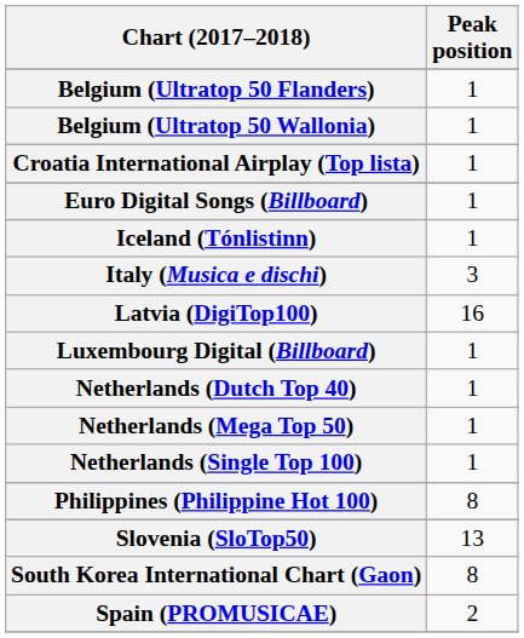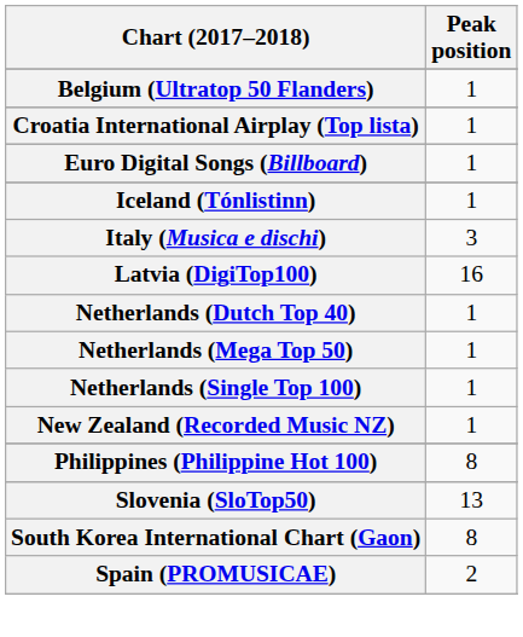- row: Belgium (Ultratop 50 Wallonia) | 1
- row: Luxembourg Digital (Billboard) | 1
+ row: New Zealand (Recorded Music NZ) | 1
